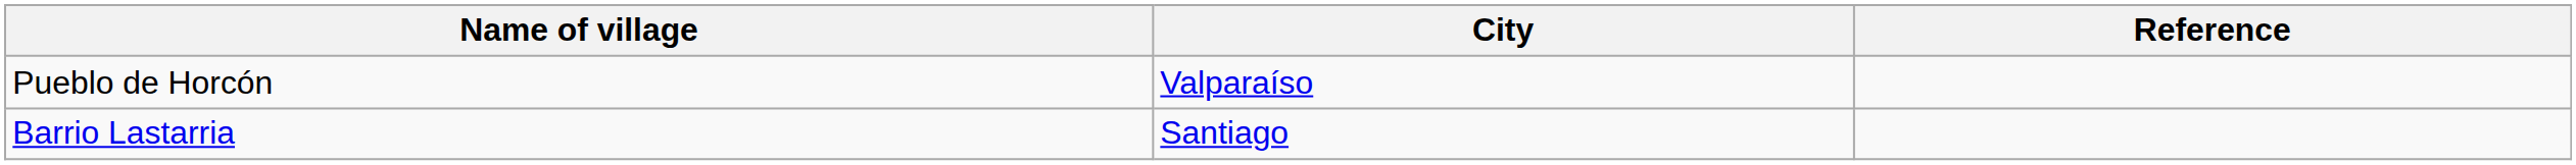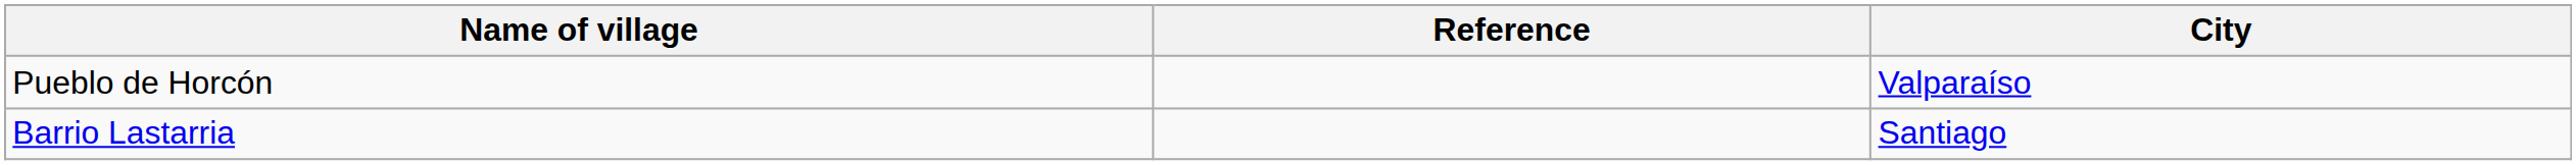columns swapped: City <-> Reference
